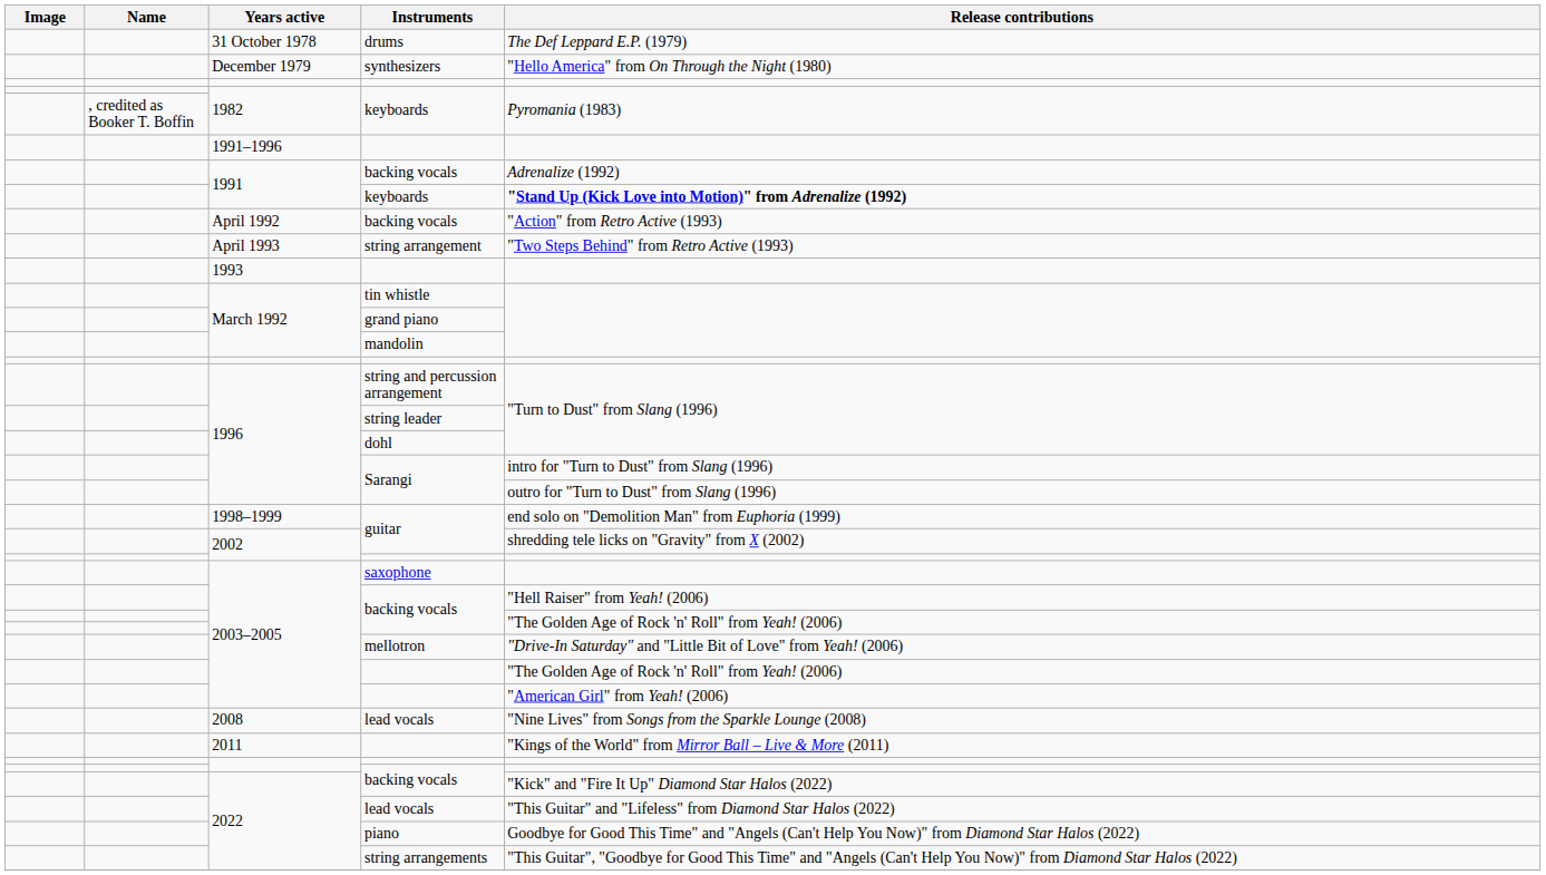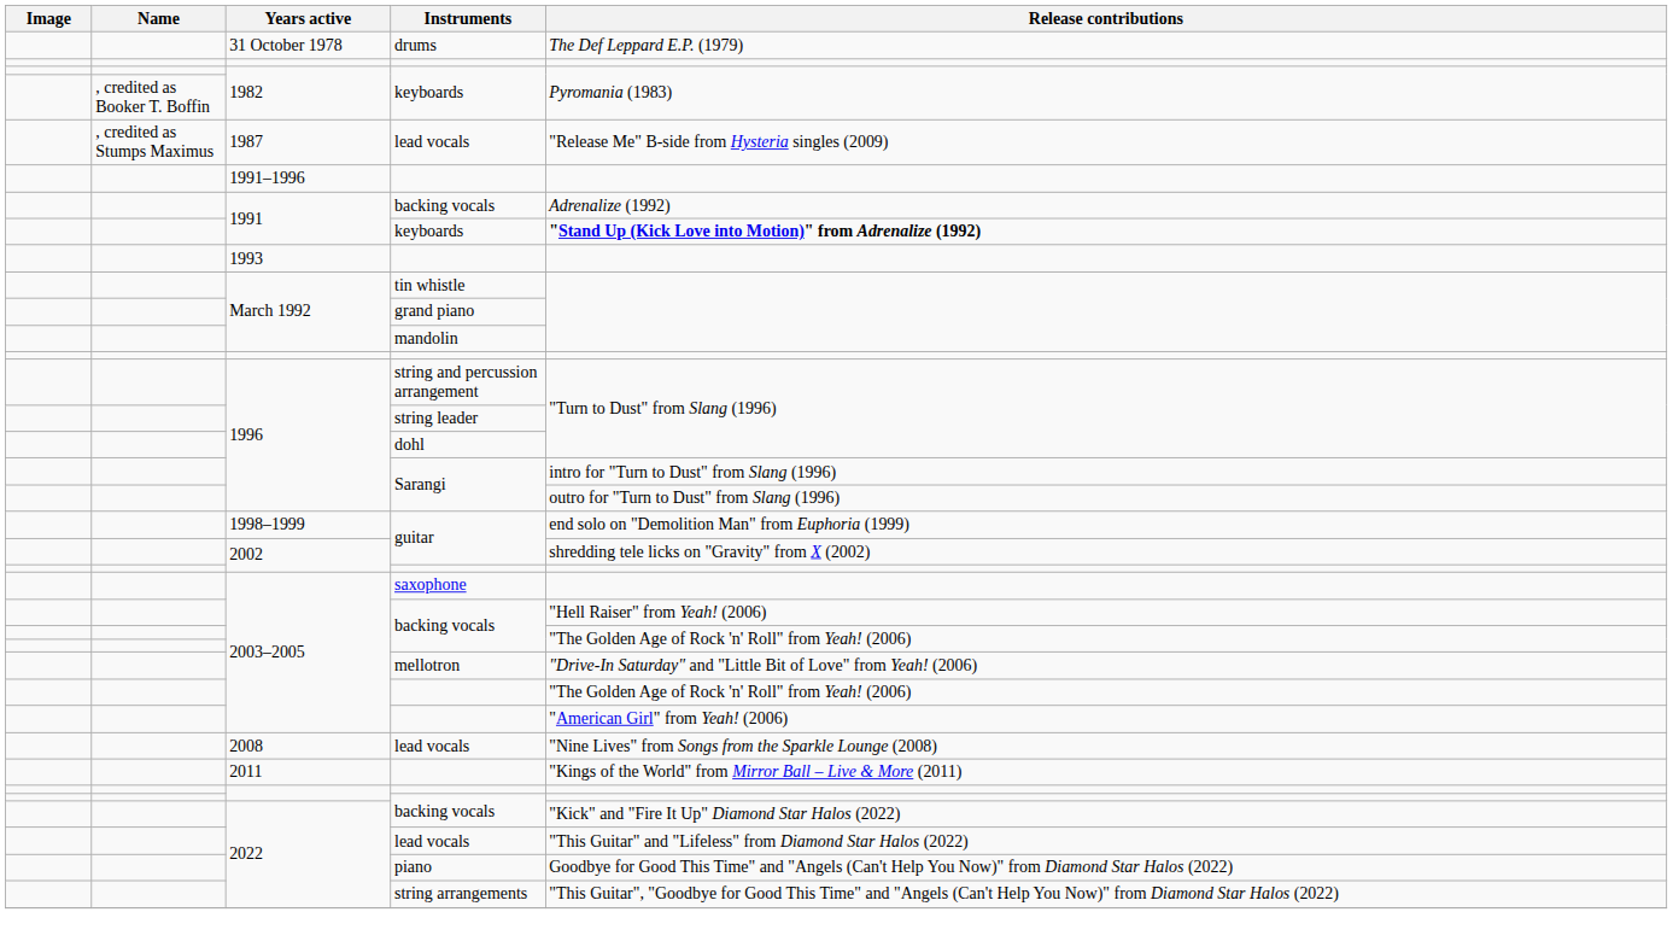- row: December 1979 | synthesizers | "Hello America" from On Through the Night (1980)
+ row: , credited as Stumps Maximus | 1987 | lead vocals | "Release Me" B-side from Hysteria singles (2009)
- row: April 1992 | backing vocals | "Action" from Retro Active (1993)
- row: April 1993 | string arrangement | "Two Steps Behind" from Retro Active (1993)
